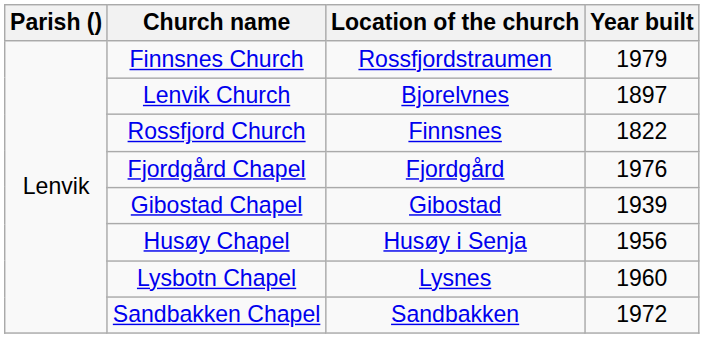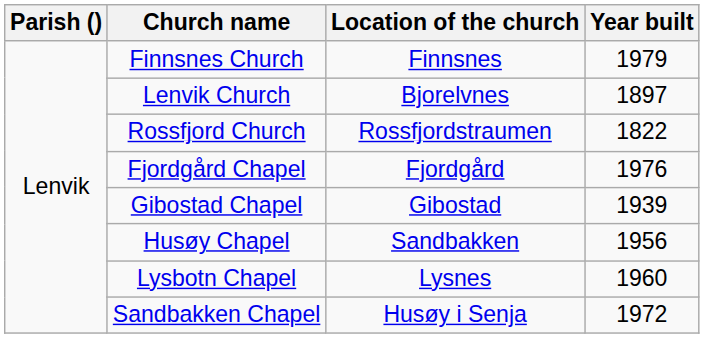Finnsnes Church | Location of the church: Rossfjordstraumen -> Finnsnes
Rossfjord Church | Location of the church: Finnsnes -> Rossfjordstraumen
Husøy Chapel | Location of the church: Husøy i Senja -> Sandbakken
Sandbakken Chapel | Location of the church: Sandbakken -> Husøy i Senja
